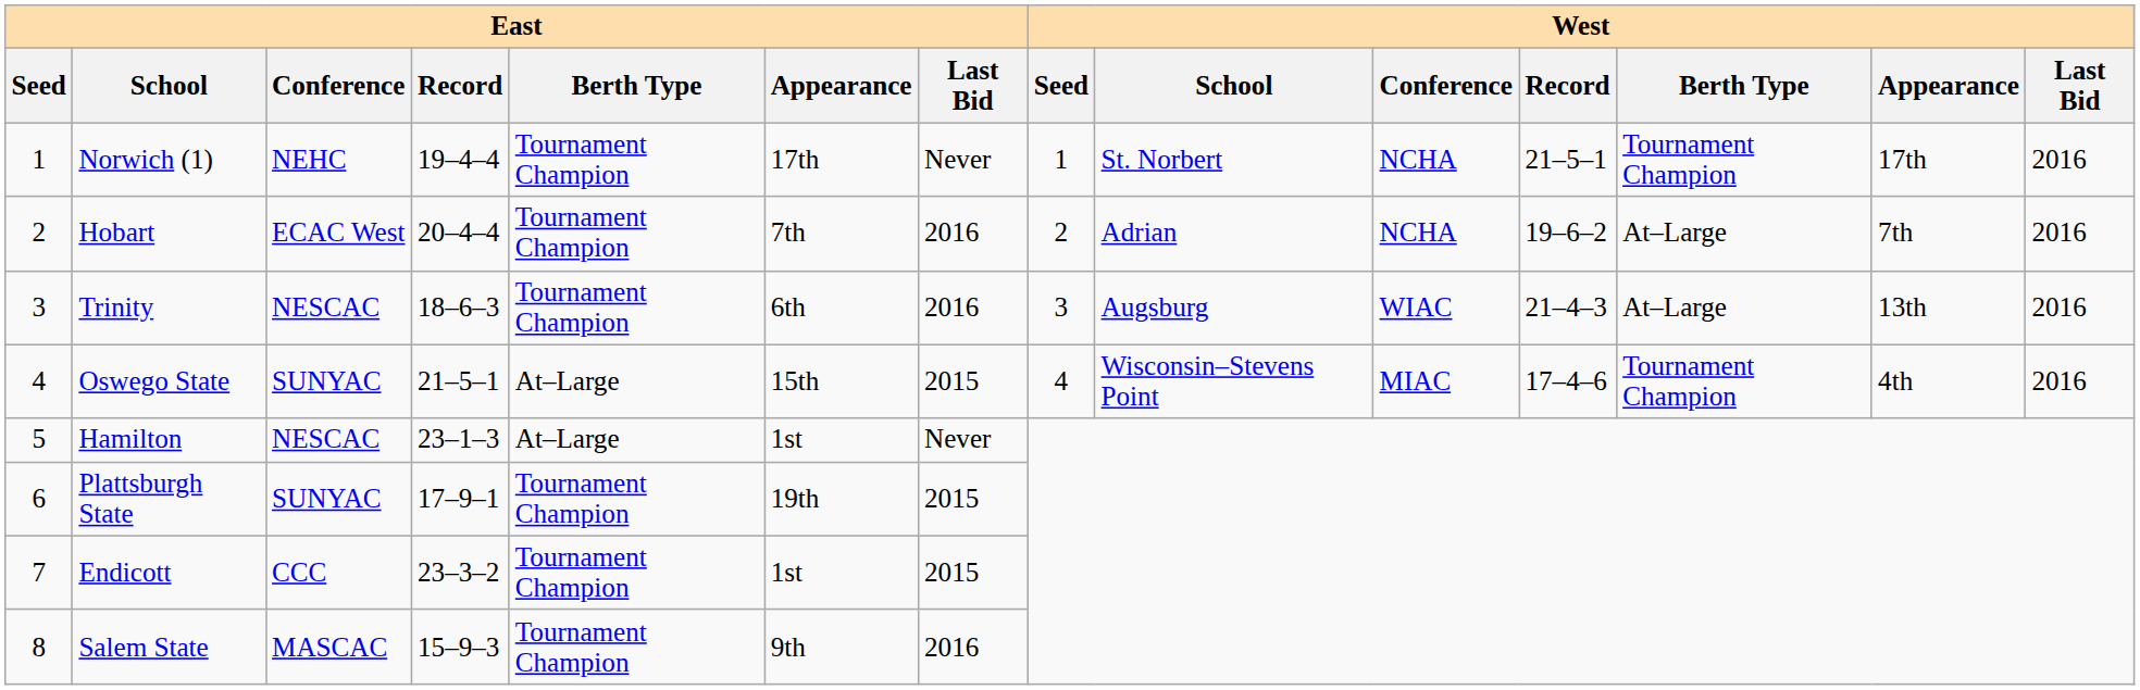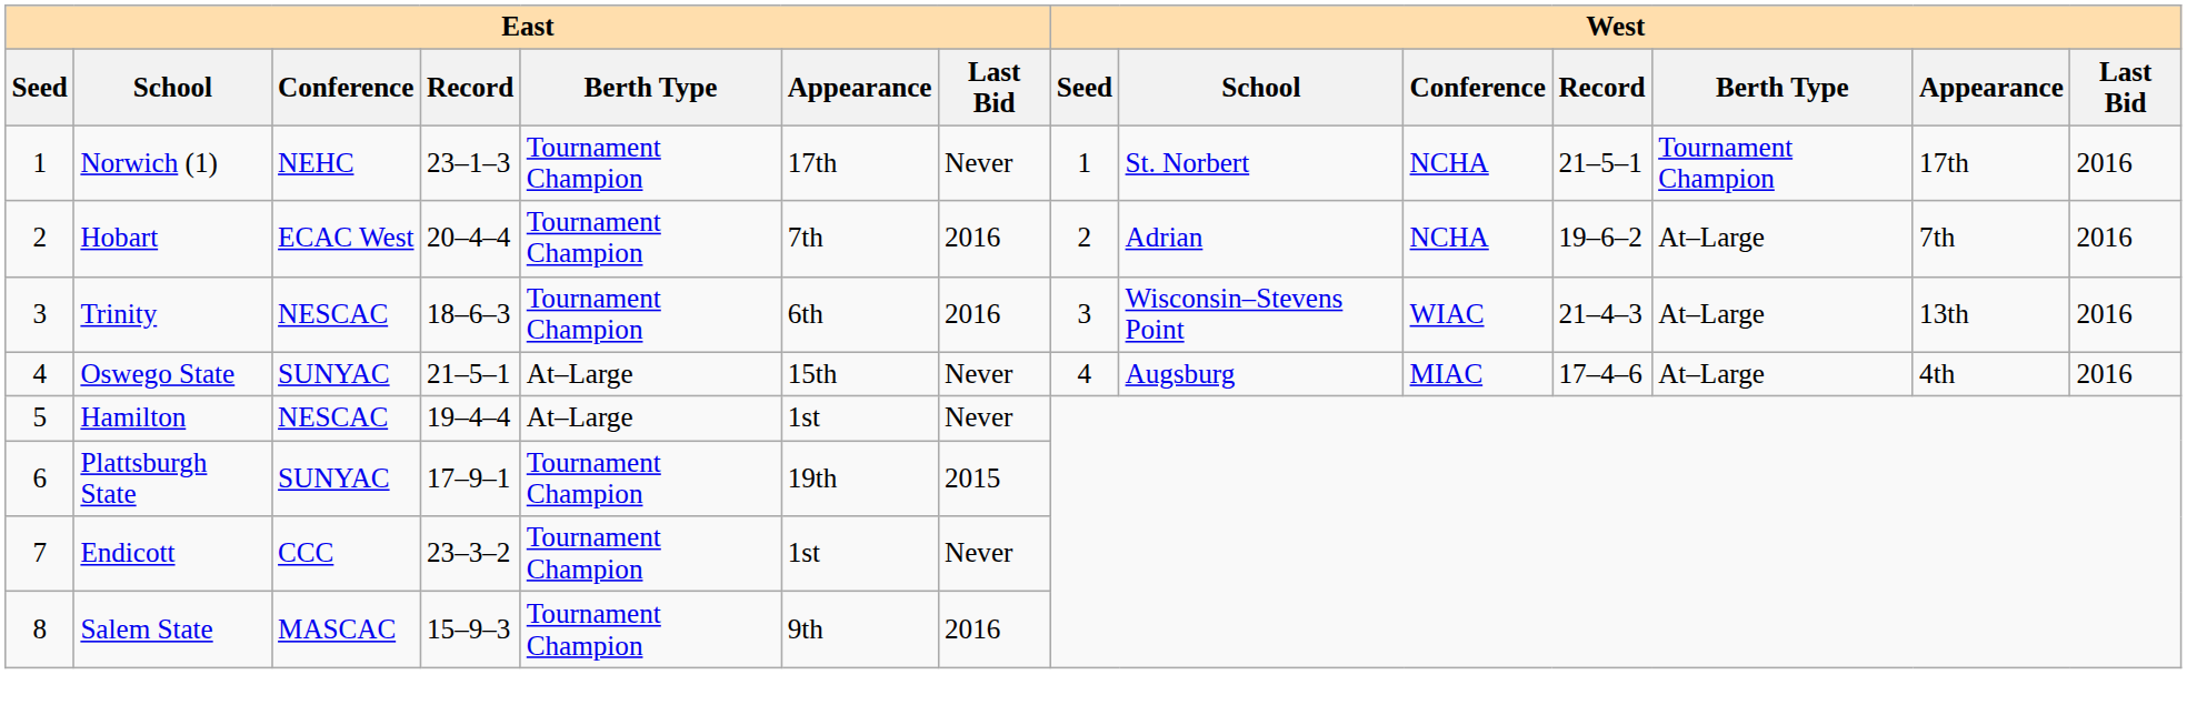Norwich (1) | East / Record: 19–4–4 -> 23–1–3
Trinity | West / School: Augsburg -> Wisconsin–Stevens Point
Oswego State | East / Last Bid: 2015 -> Never
Oswego State | West / School: Wisconsin–Stevens Point -> Augsburg
Oswego State | West / Berth Type: Tournament Champion -> At–Large
Hamilton | East / Record: 23–1–3 -> 19–4–4
Endicott | East / Last Bid: 2015 -> Never
